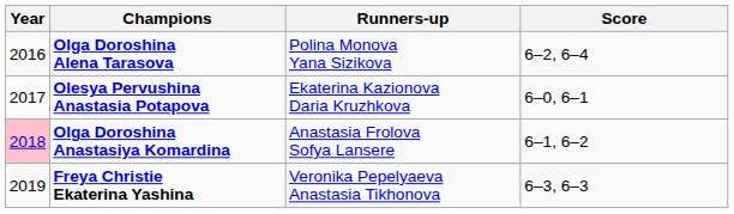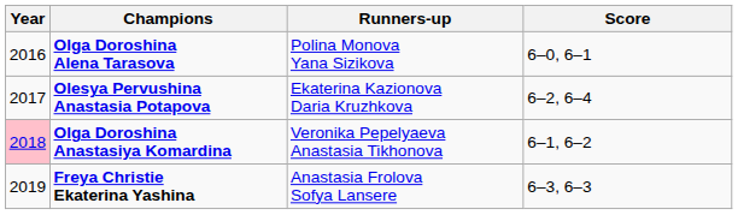Olga Doroshina Alena Tarasova | Score: 6–2, 6–4 -> 6–0, 6–1
Olesya Pervushina Anastasia Potapova | Score: 6–0, 6–1 -> 6–2, 6–4
Olga Doroshina Anastasiya Komardina | Runners-up: Anastasia Frolova Sofya Lansere -> Veronika Pepelyaeva Anastasia Tikhonova
Freya Christie Ekaterina Yashina | Runners-up: Veronika Pepelyaeva Anastasia Tikhonova -> Anastasia Frolova Sofya Lansere
